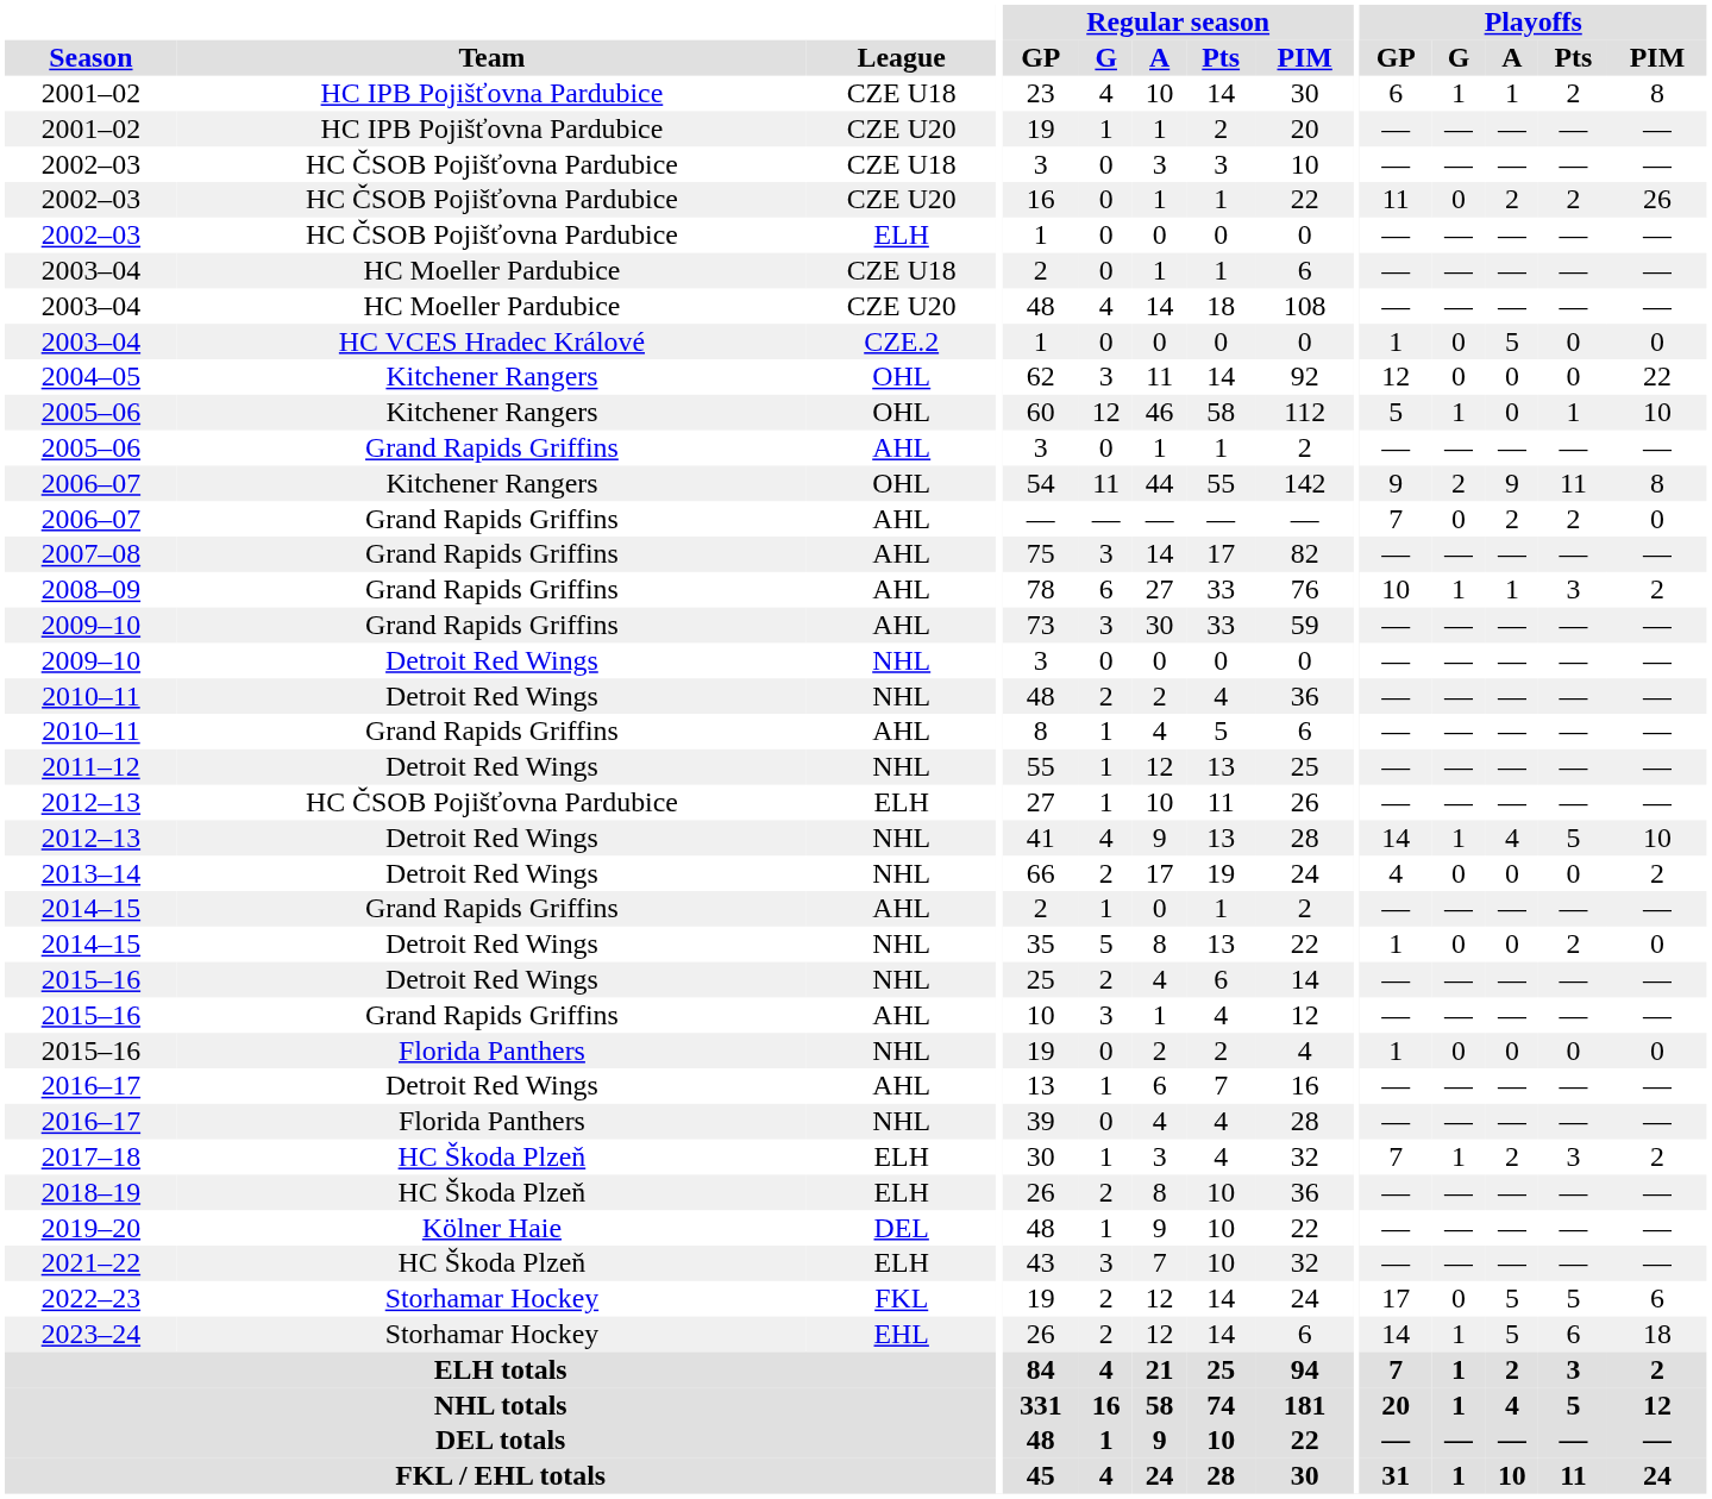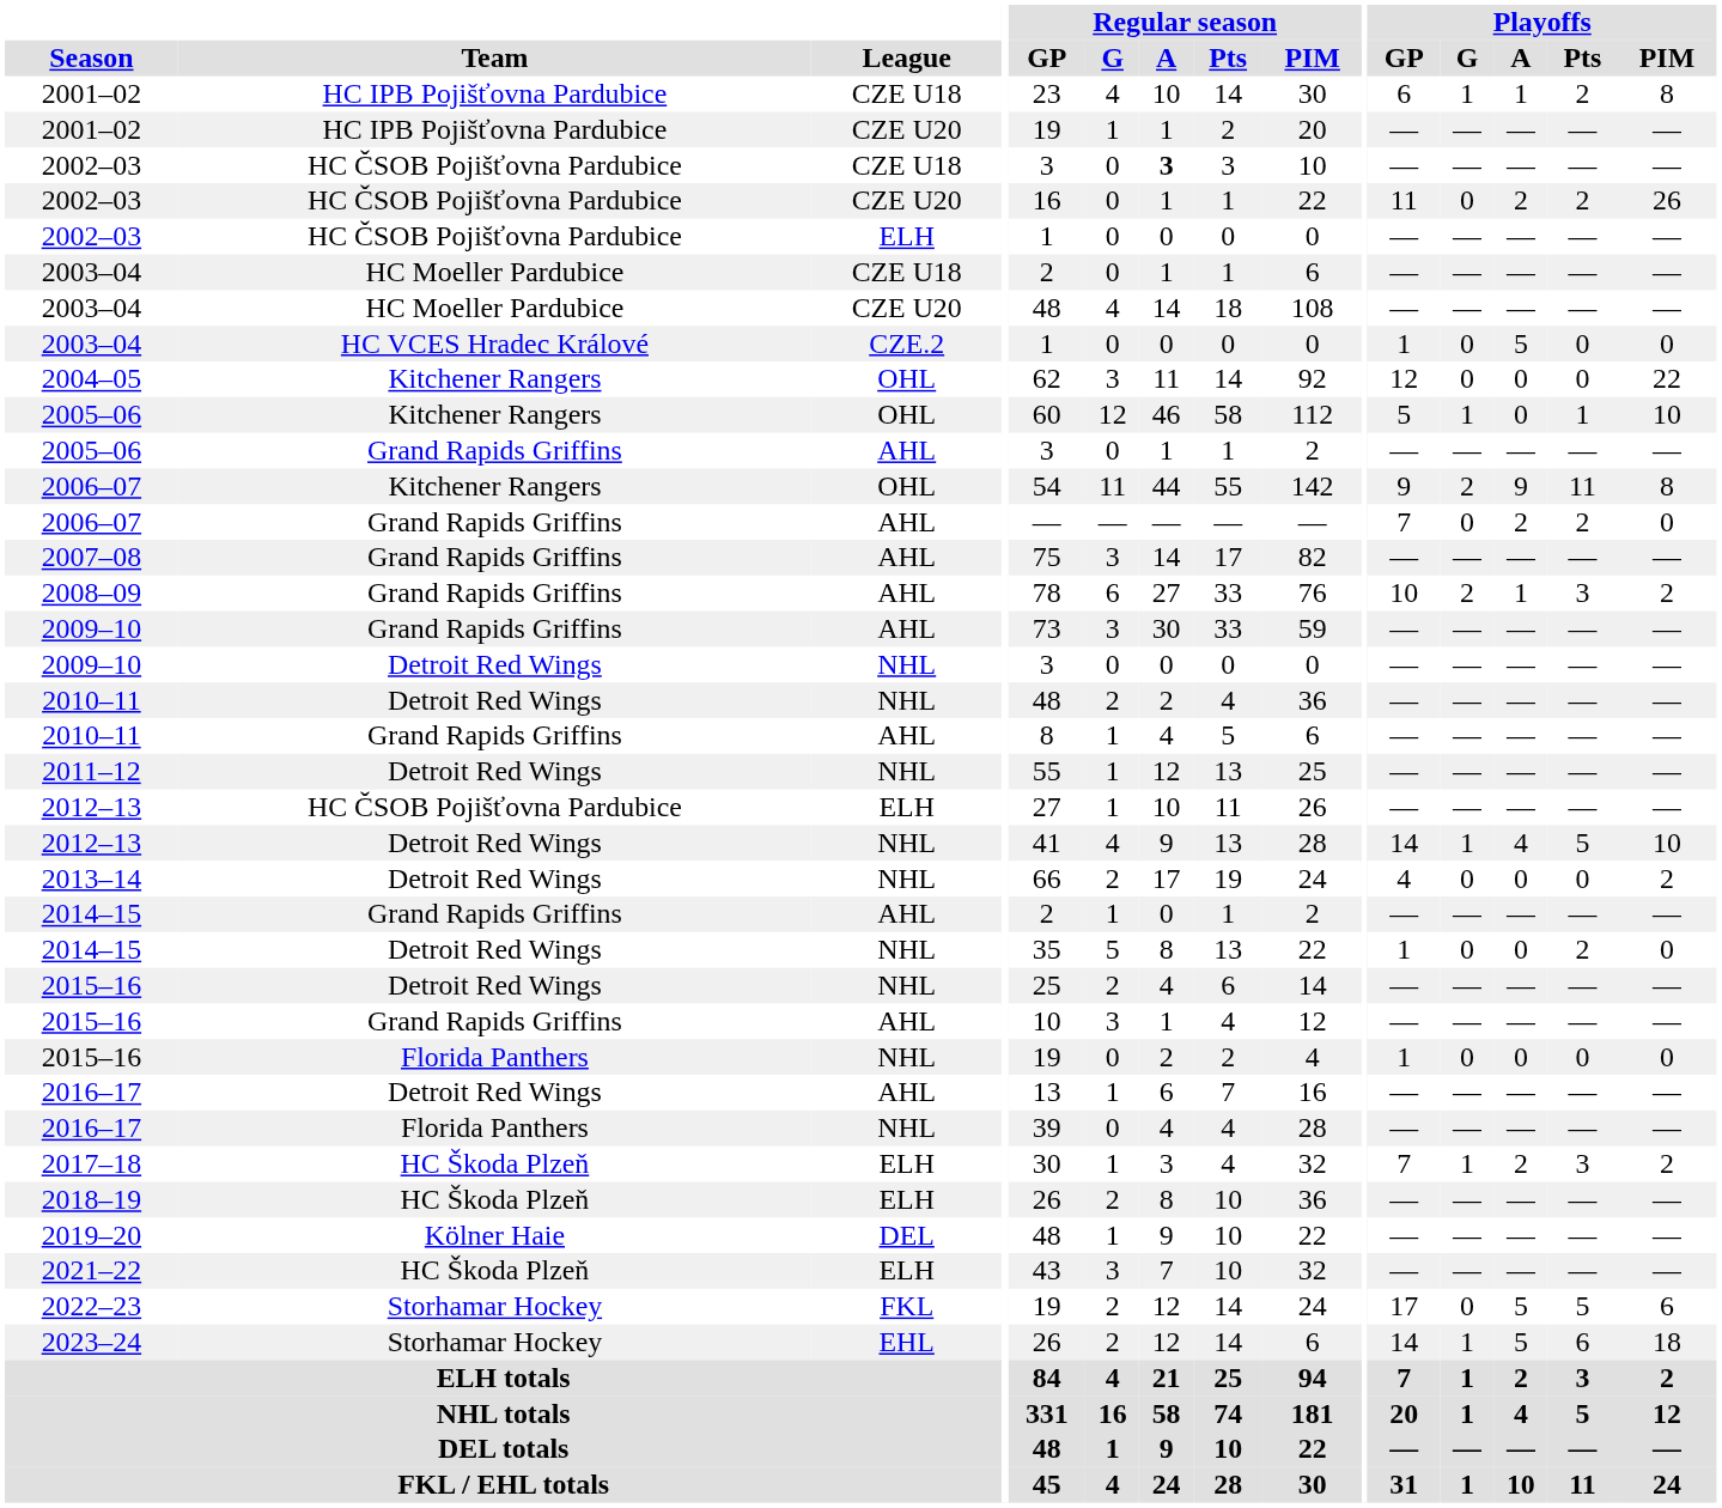2002–03 / CZE U18 | Regular season / A: normal -> bold
2008–09 | Playoffs / G: 1 -> 2
